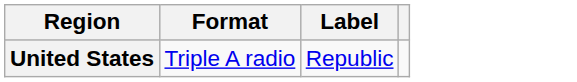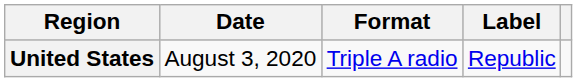+ column: Date | August 3, 2020
